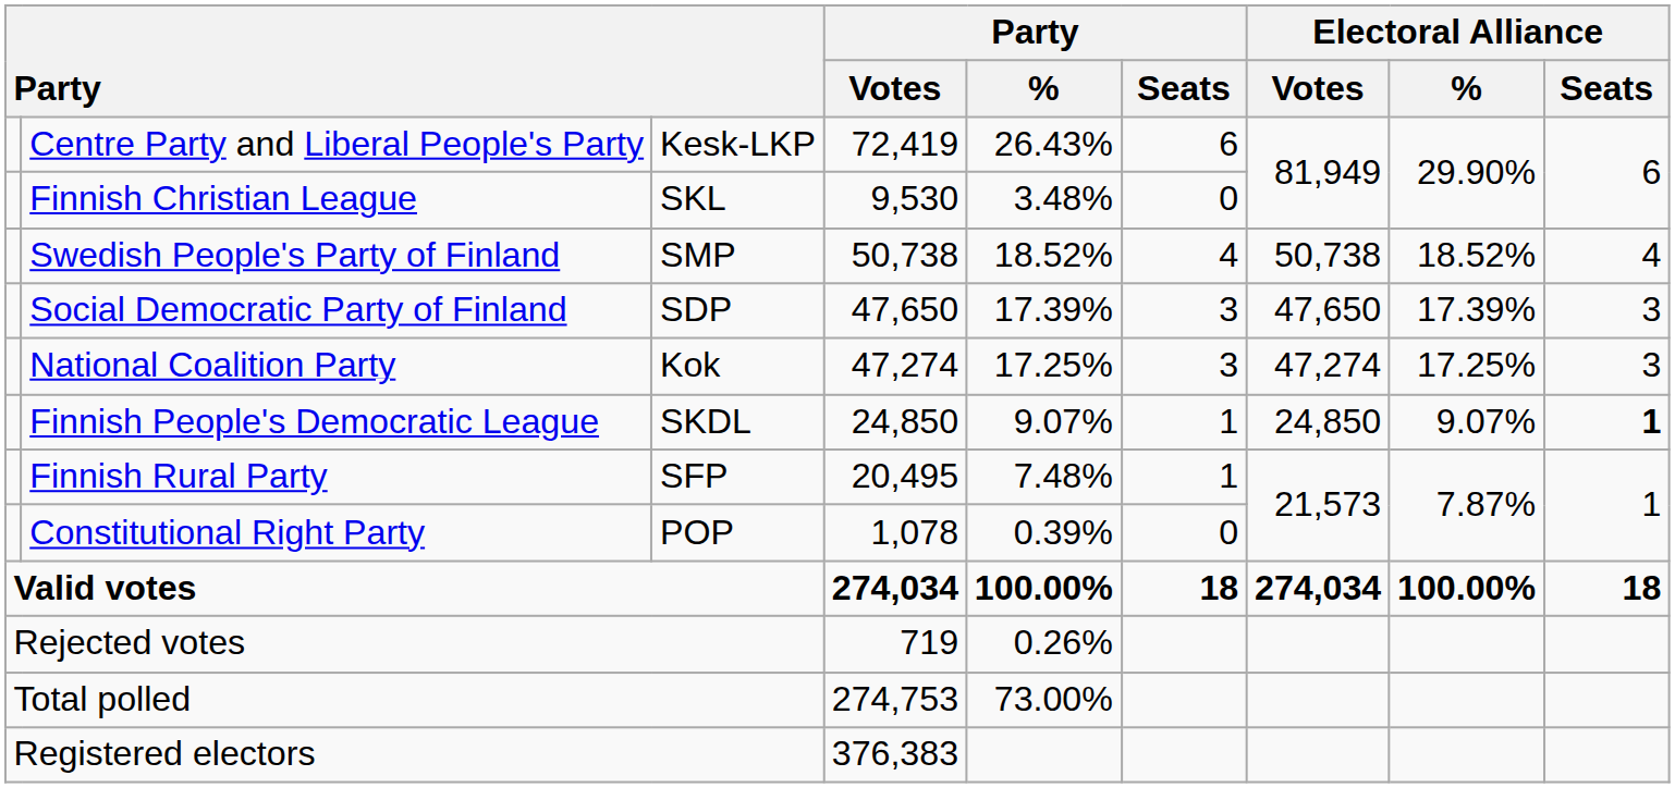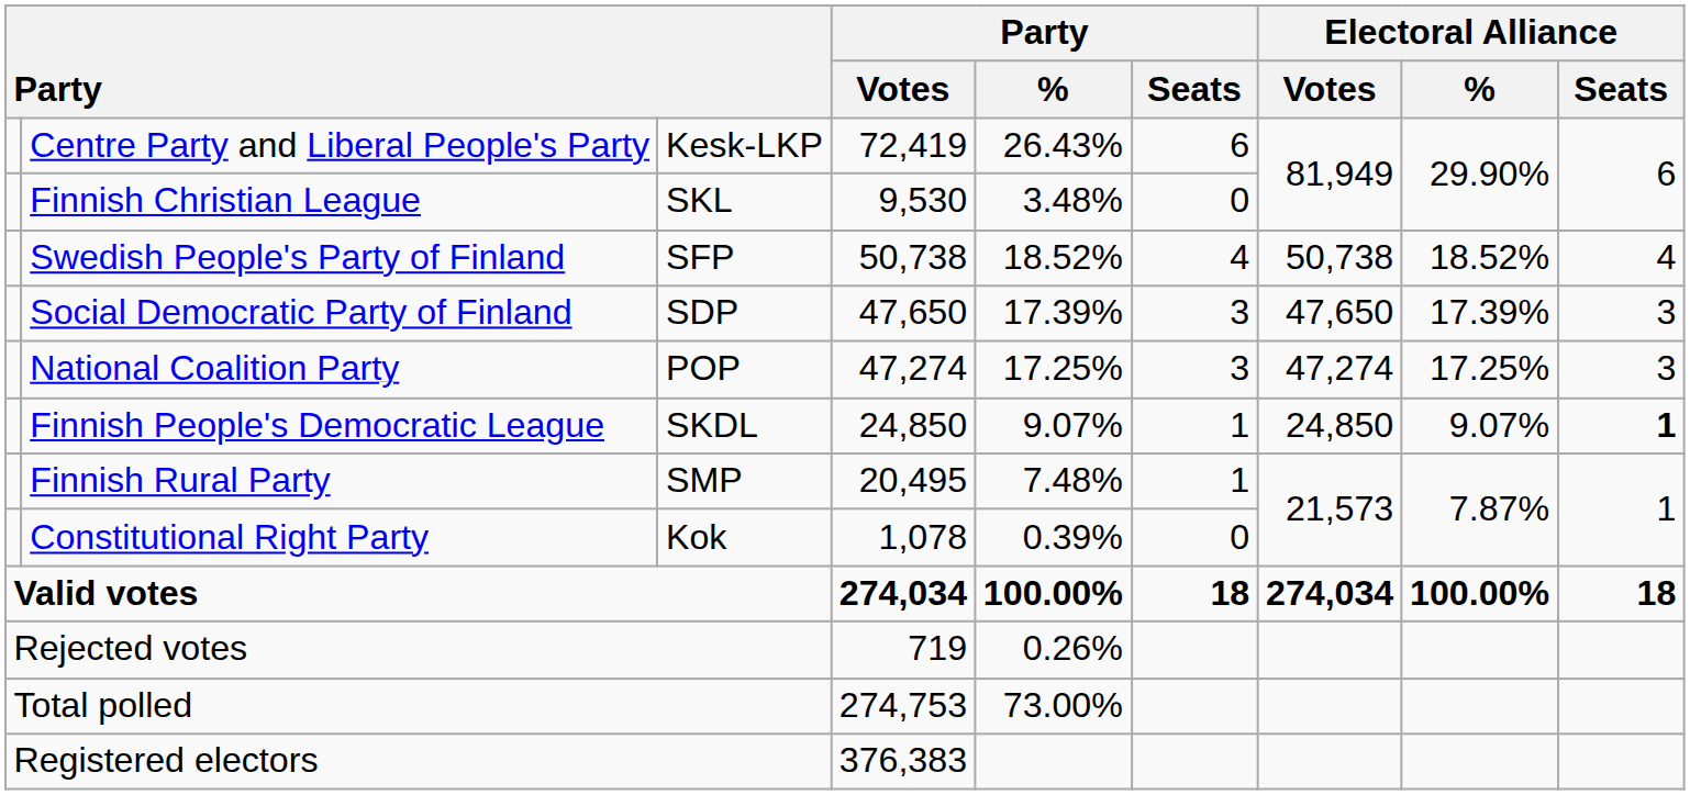Swedish People's Party of Finland | column 3: SMP -> SFP
National Coalition Party | column 3: Kok -> POP
Finnish Rural Party | column 3: SFP -> SMP
Constitutional Right Party | column 3: POP -> Kok
